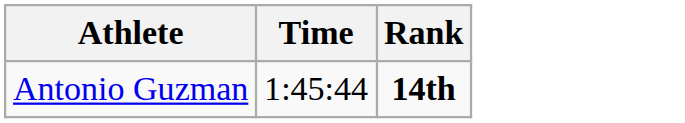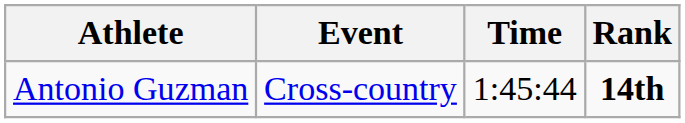+ column: Event | Cross-country
